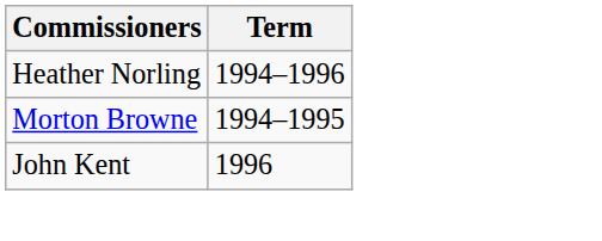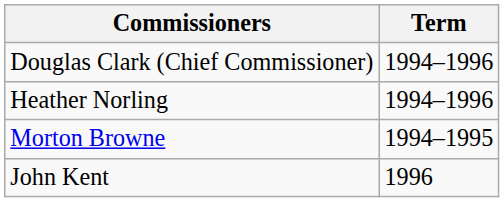+ row: Douglas Clark (Chief Commissioner) | 1994–1996
